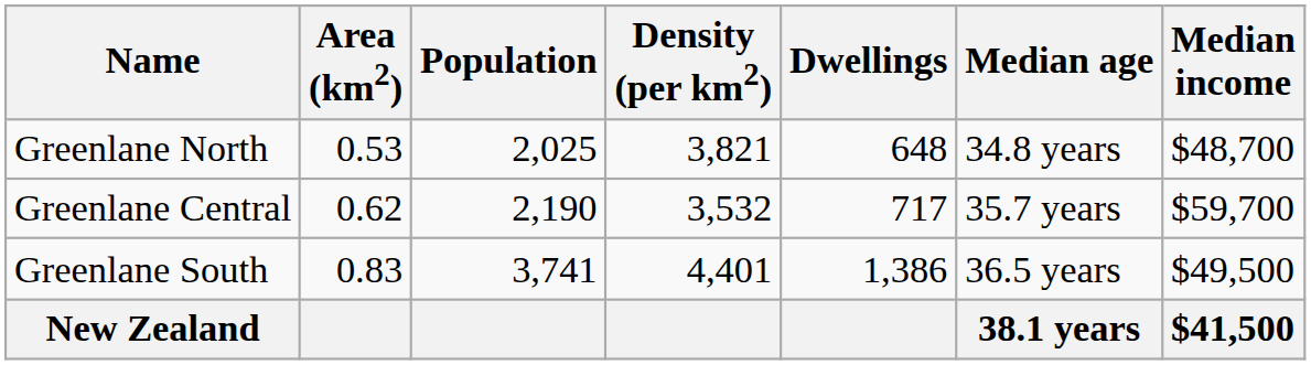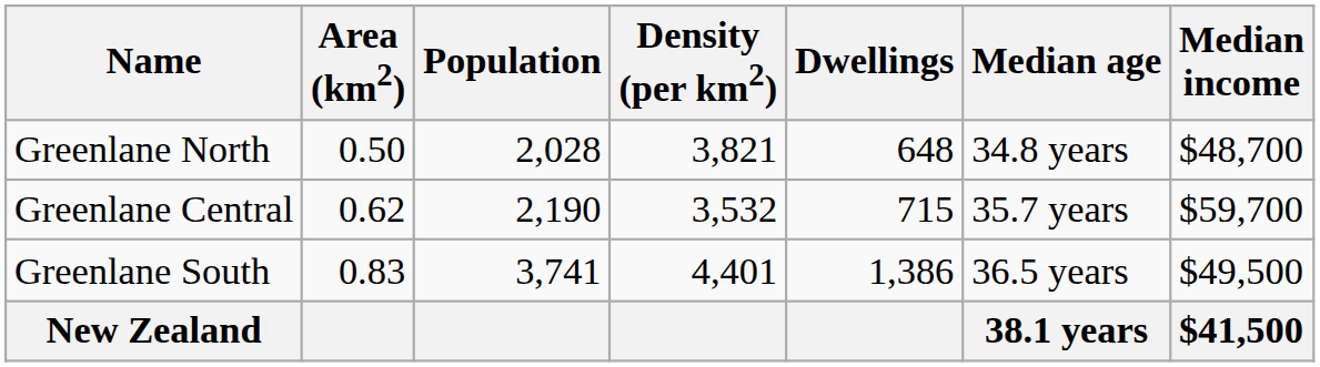Greenlane North | Area (km2): 0.53 -> 0.50
Greenlane North | Population: 2,025 -> 2,028
Greenlane Central | Dwellings: 717 -> 715
